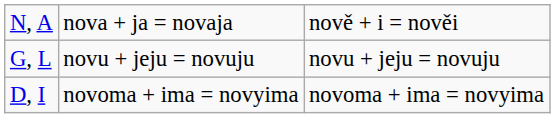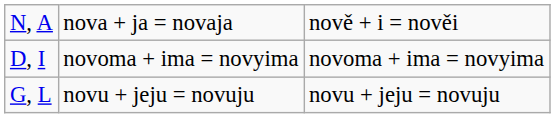rows swapped: G, L <-> D, I
